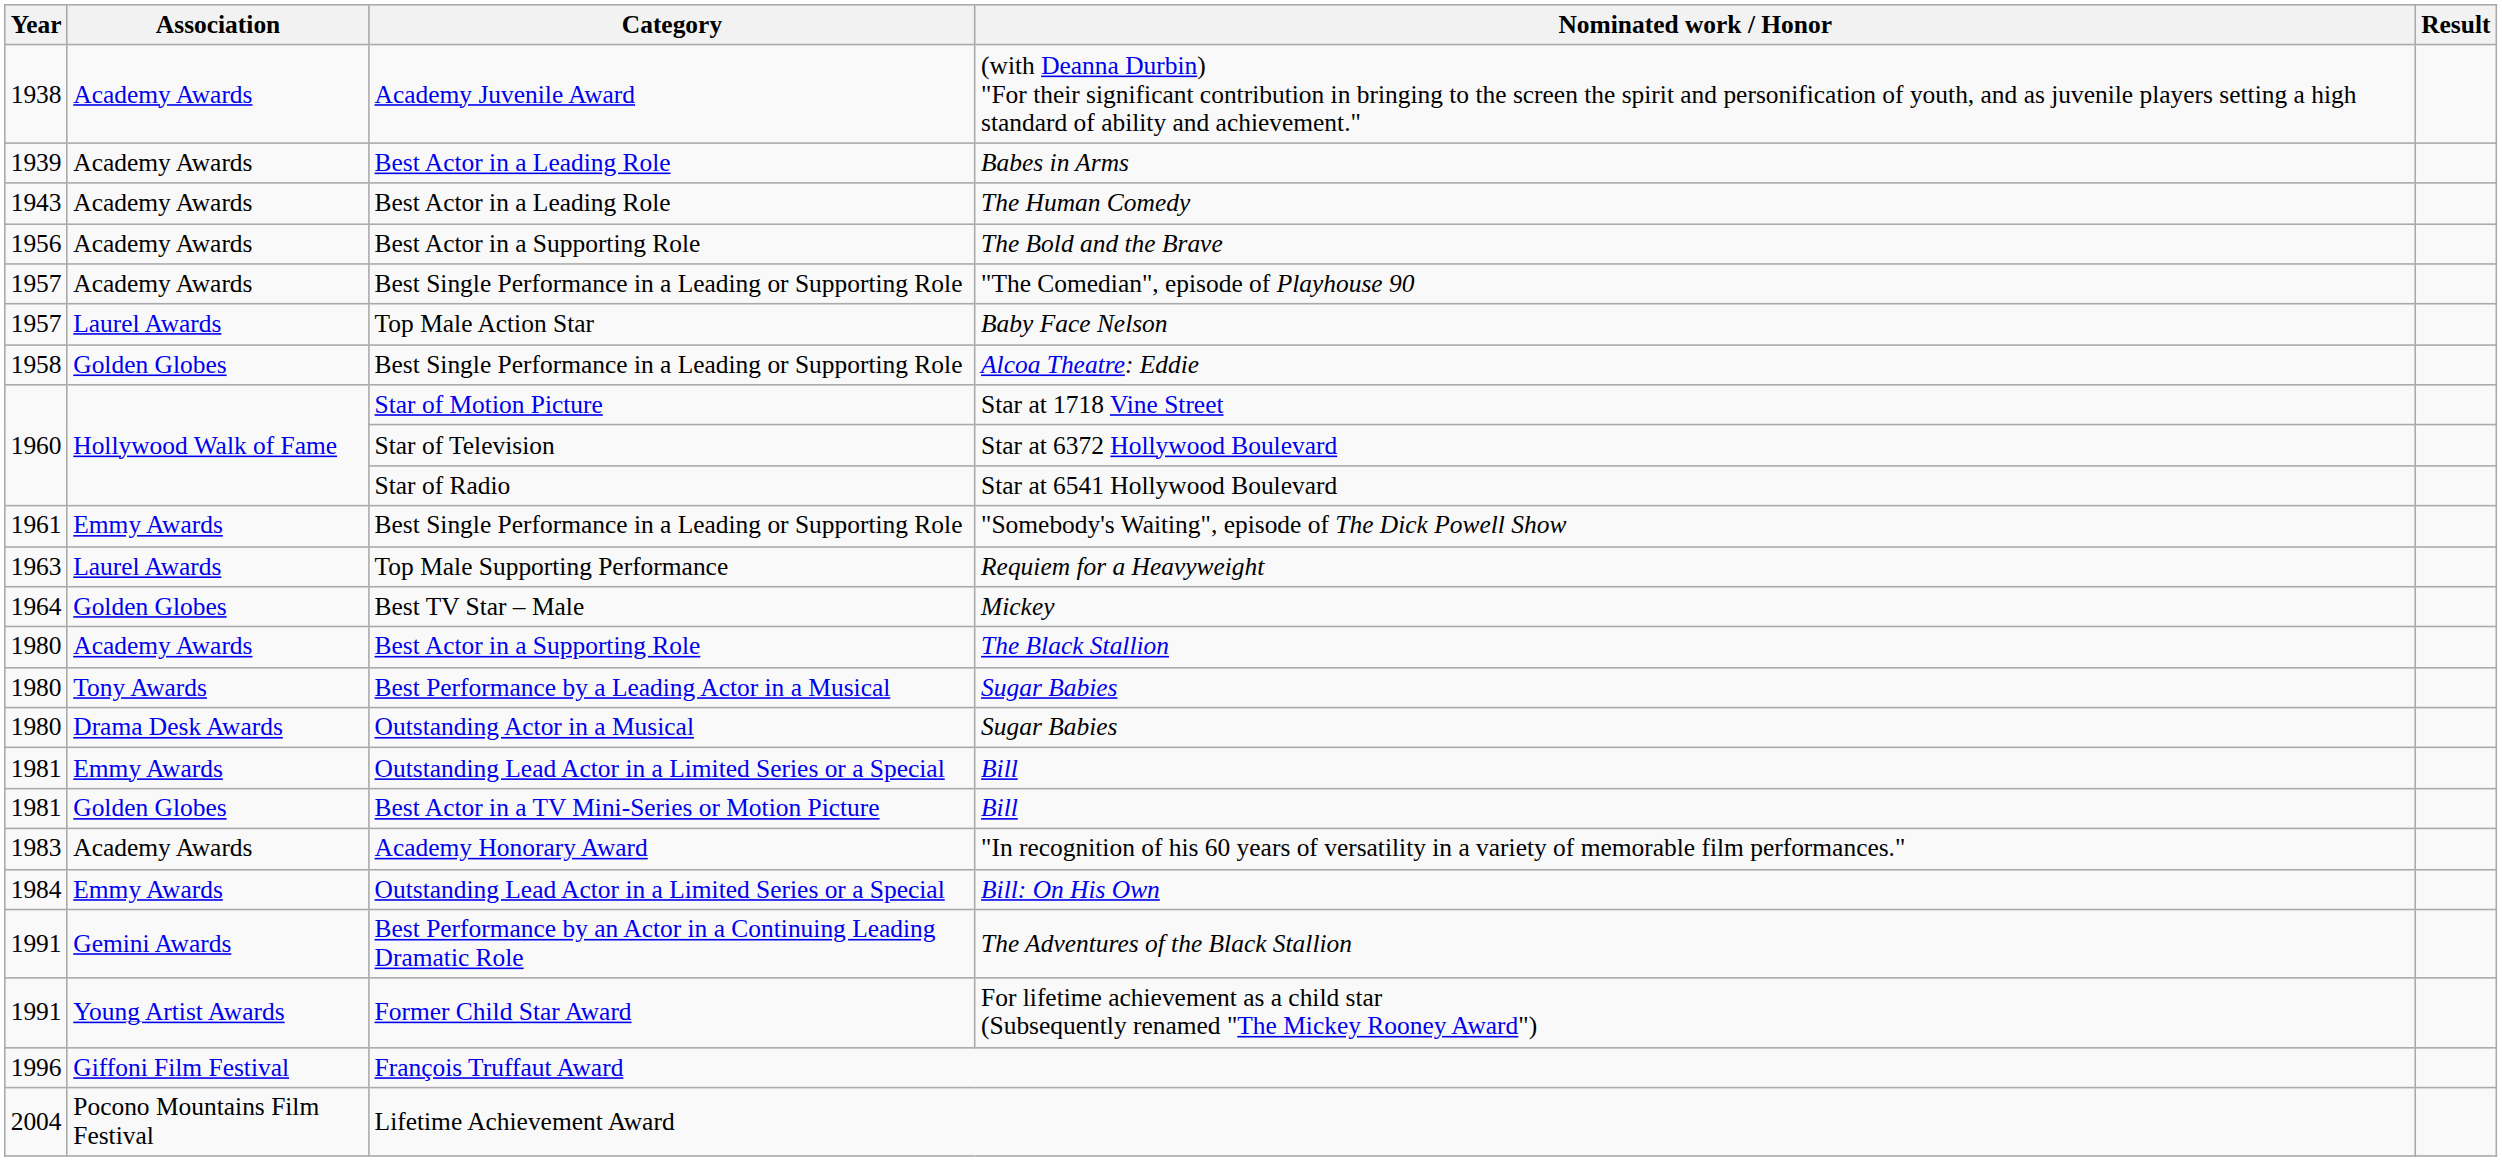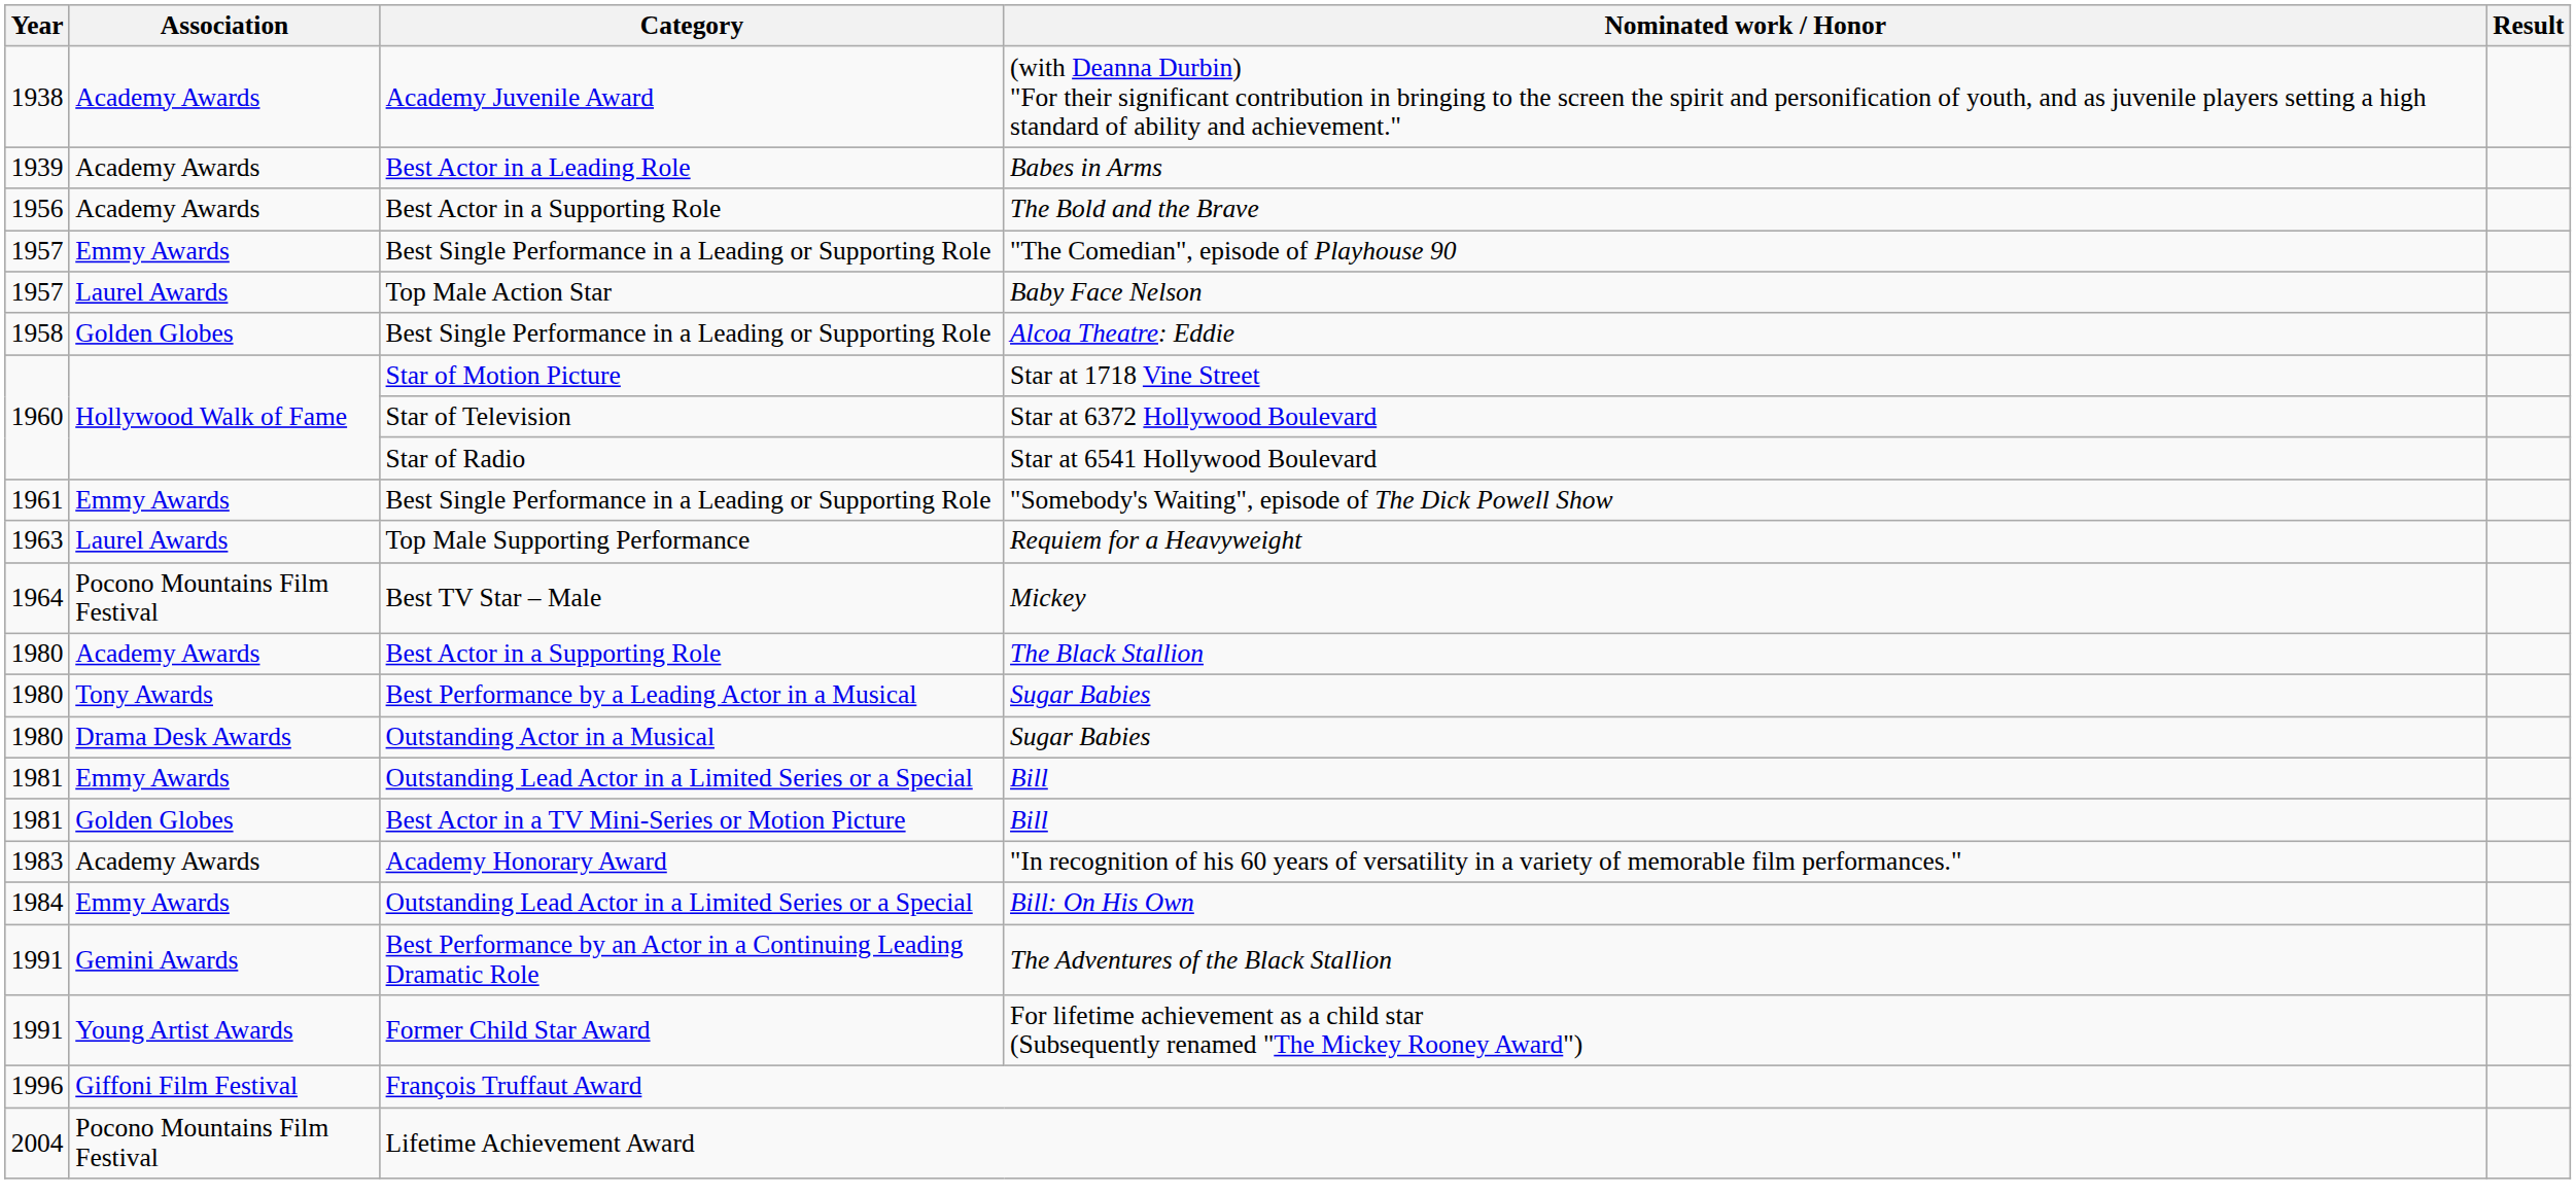- row: 1943 | Academy Awards | Best Actor in a Leading Role | The Human Comedy
"The Comedian", episode of Playhouse 90 | Association: Academy Awards -> Emmy Awards
Mickey | Association: Golden Globes -> Pocono Mountains Film Festival
